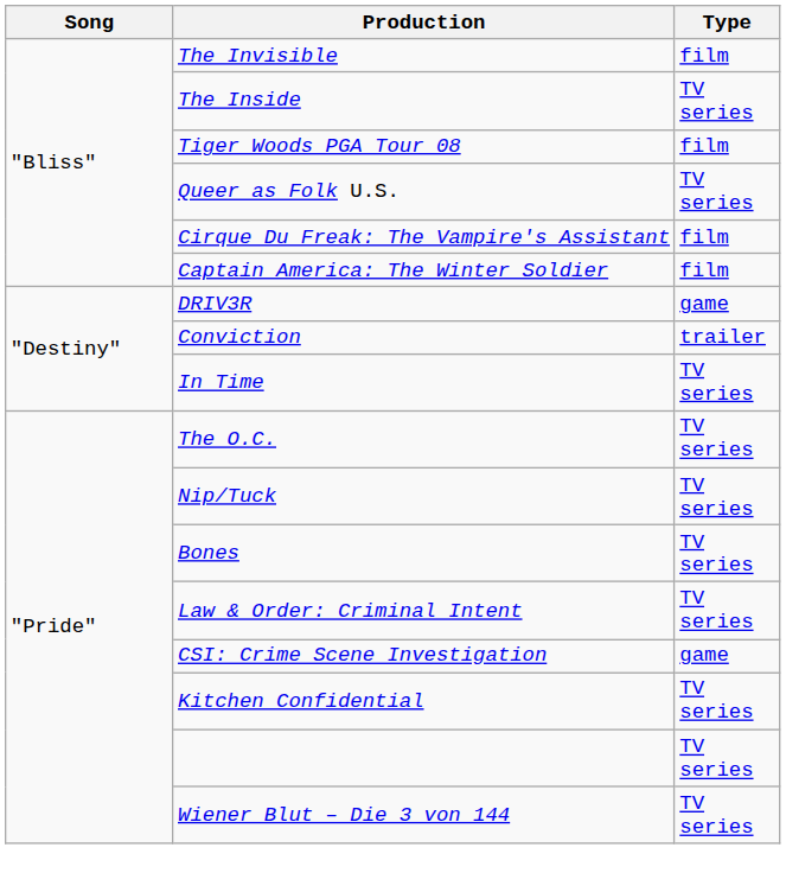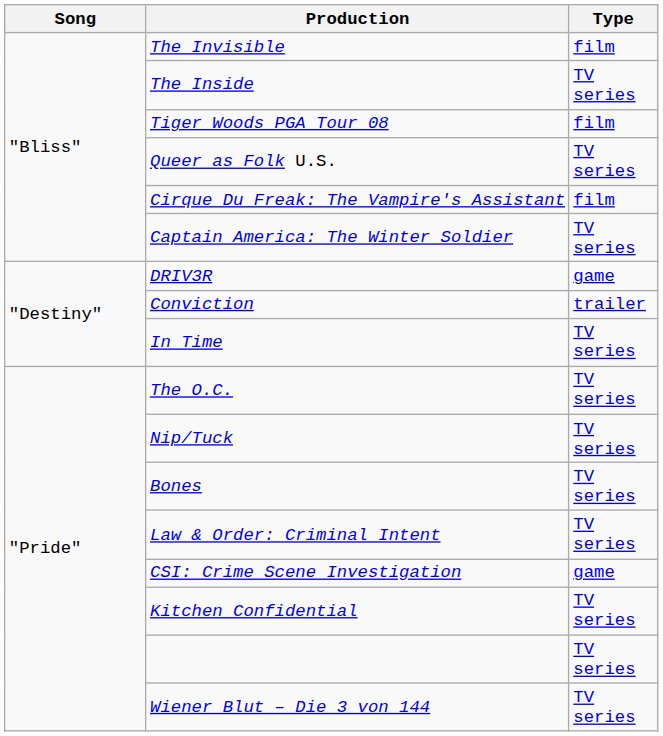Captain America: The Winter Soldier | Type: film -> TV series
